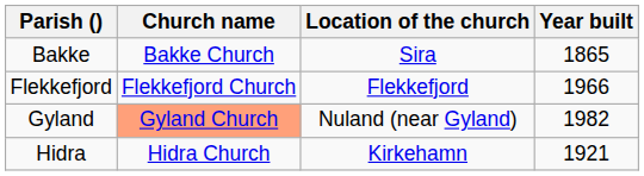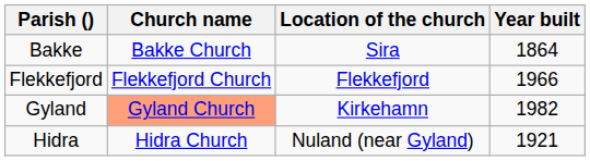Bakke | Year built: 1865 -> 1864
Gyland | Location of the church: Nuland (near Gyland) -> Kirkehamn
Hidra | Location of the church: Kirkehamn -> Nuland (near Gyland)
